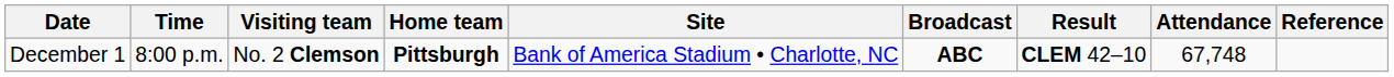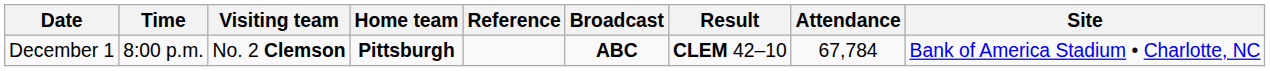columns swapped: Site <-> Reference
December 1 | Attendance: 67,748 -> 67,784
